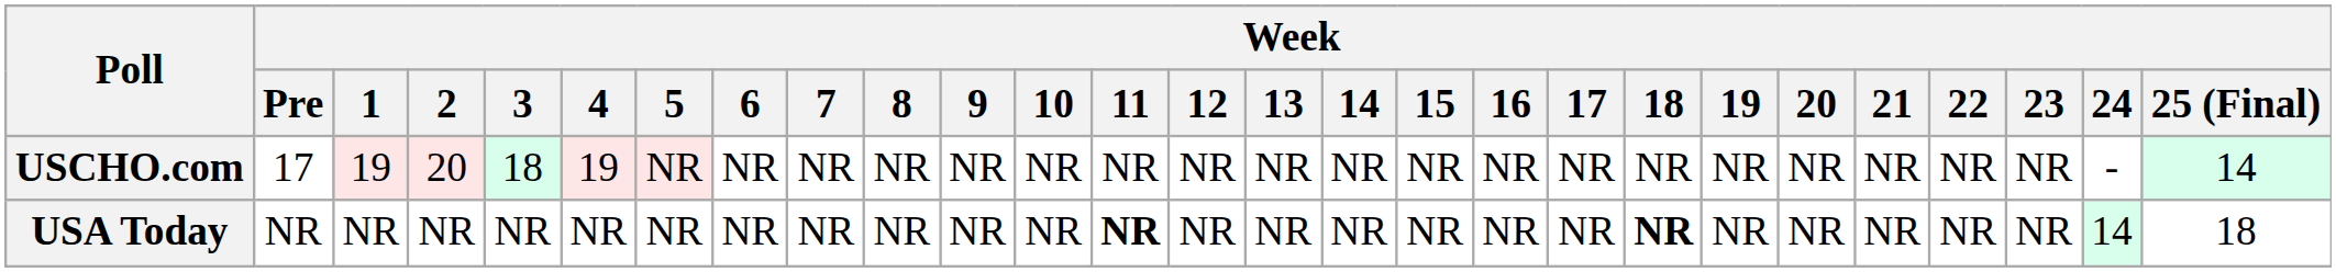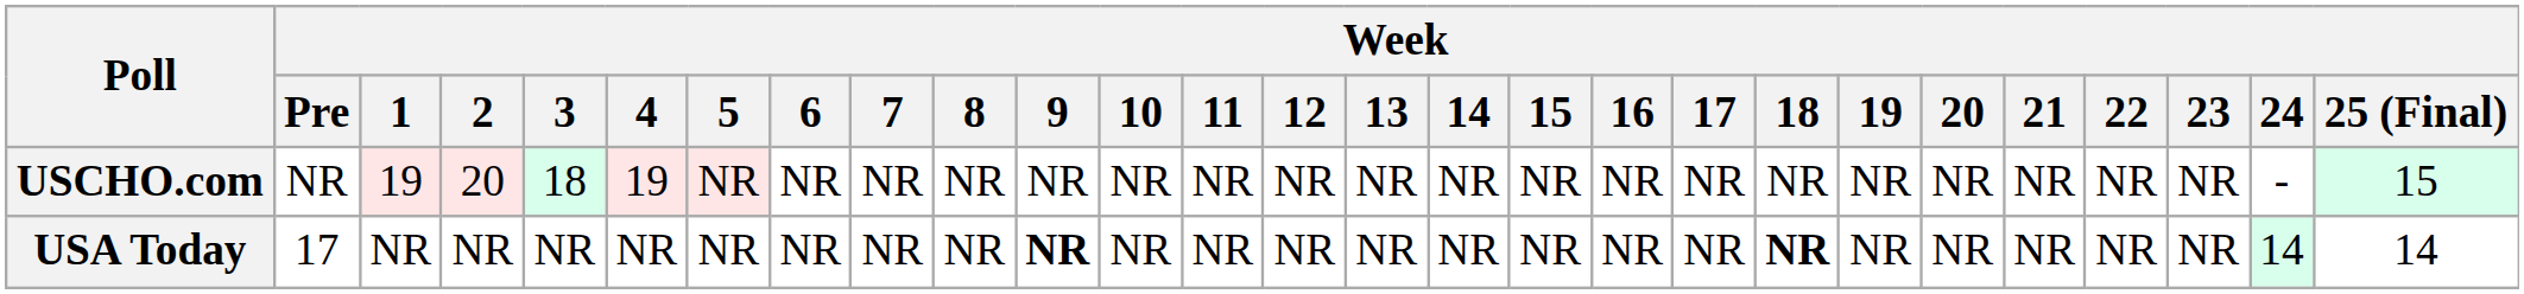USCHO.com | Week / Pre: 17 -> NR
USCHO.com | Week / 25 (Final): 14 -> 15
USA Today | Week / Pre: NR -> 17
USA Today | Week / 9: normal -> bold
USA Today | Week / 11: bold -> normal
USA Today | Week / 25 (Final): 18 -> 14
